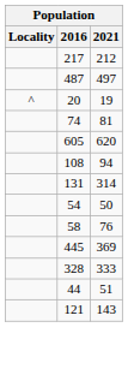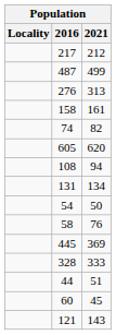487 | 2021: 497 -> 499
- row: ^ | 20 | 19
+ row: 276 | 313
+ row: 158 | 161
74 | 2021: 81 -> 82
131 | 2021: 314 -> 134
+ row: 60 | 45
